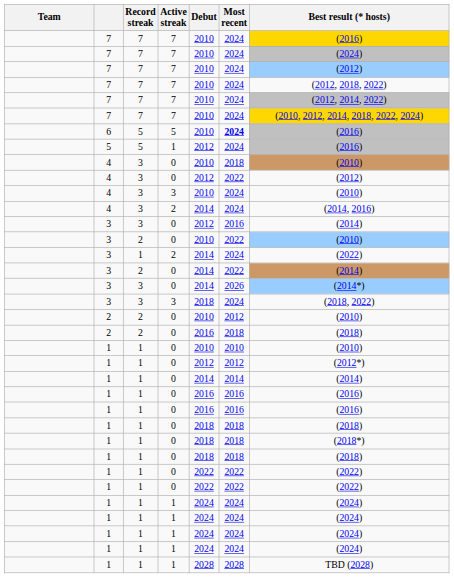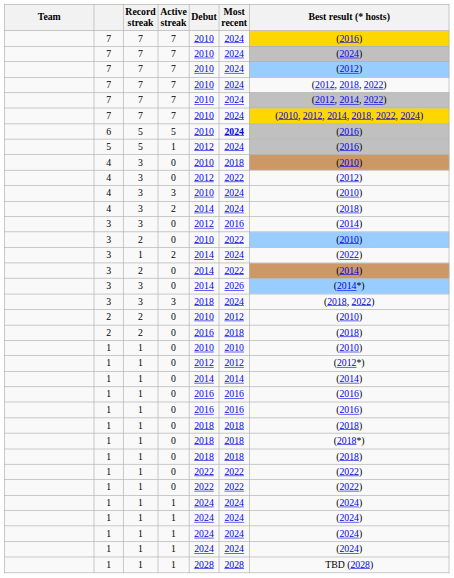4 / 2 | Best result (* hosts): (2014, 2016) -> (2018)
